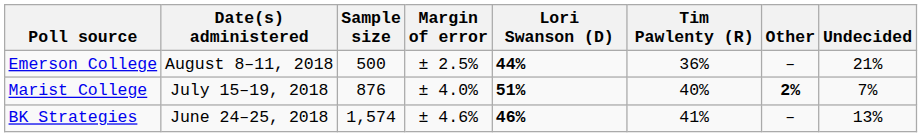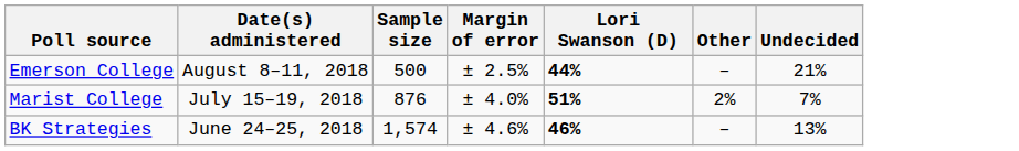- column: Tim Pawlenty (R) | 36% | 40% | 41%
Marist College | Other: bold -> normal
